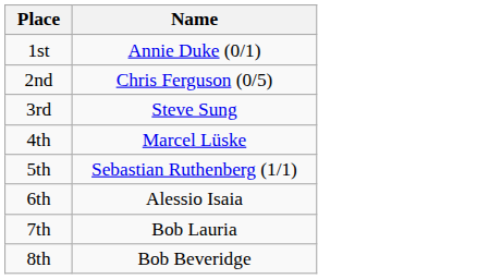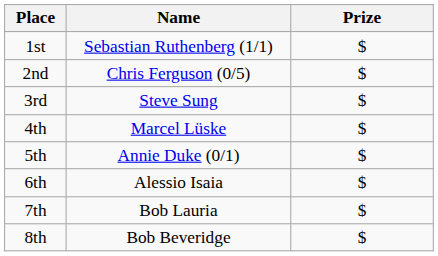+ column: Prize | $ | $ | $ | $ | $ | $ | $ | $
1st | Name: Annie Duke (0/1) -> Sebastian Ruthenberg (1/1)
5th | Name: Sebastian Ruthenberg (1/1) -> Annie Duke (0/1)
